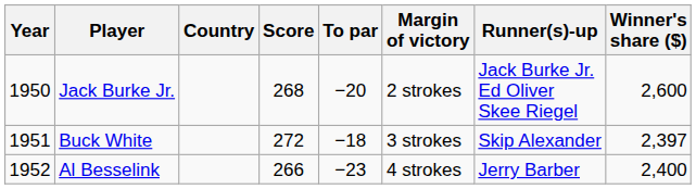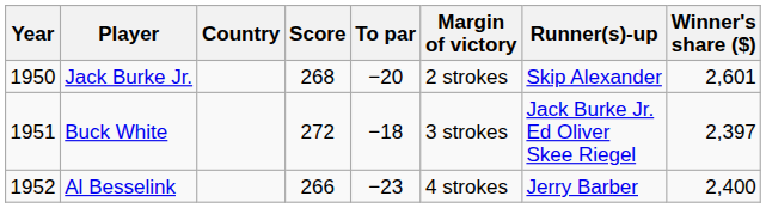Jack Burke Jr. | Runner(s)-up: Jack Burke Jr. Ed Oliver Skee Riegel -> Skip Alexander
Jack Burke Jr. | Winner's share ($): 2,600 -> 2,601
Buck White | Runner(s)-up: Skip Alexander -> Jack Burke Jr. Ed Oliver Skee Riegel
